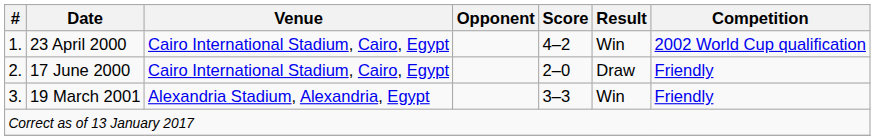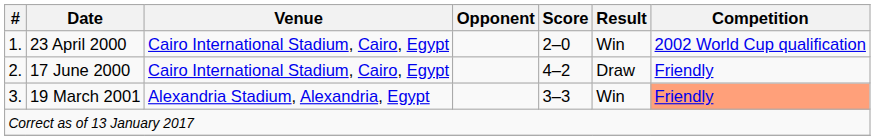23 April 2000 | Score: 4–2 -> 2–0
17 June 2000 | Score: 2–0 -> 4–2
19 March 2001 | Competition: no background -> lightsalmon background
